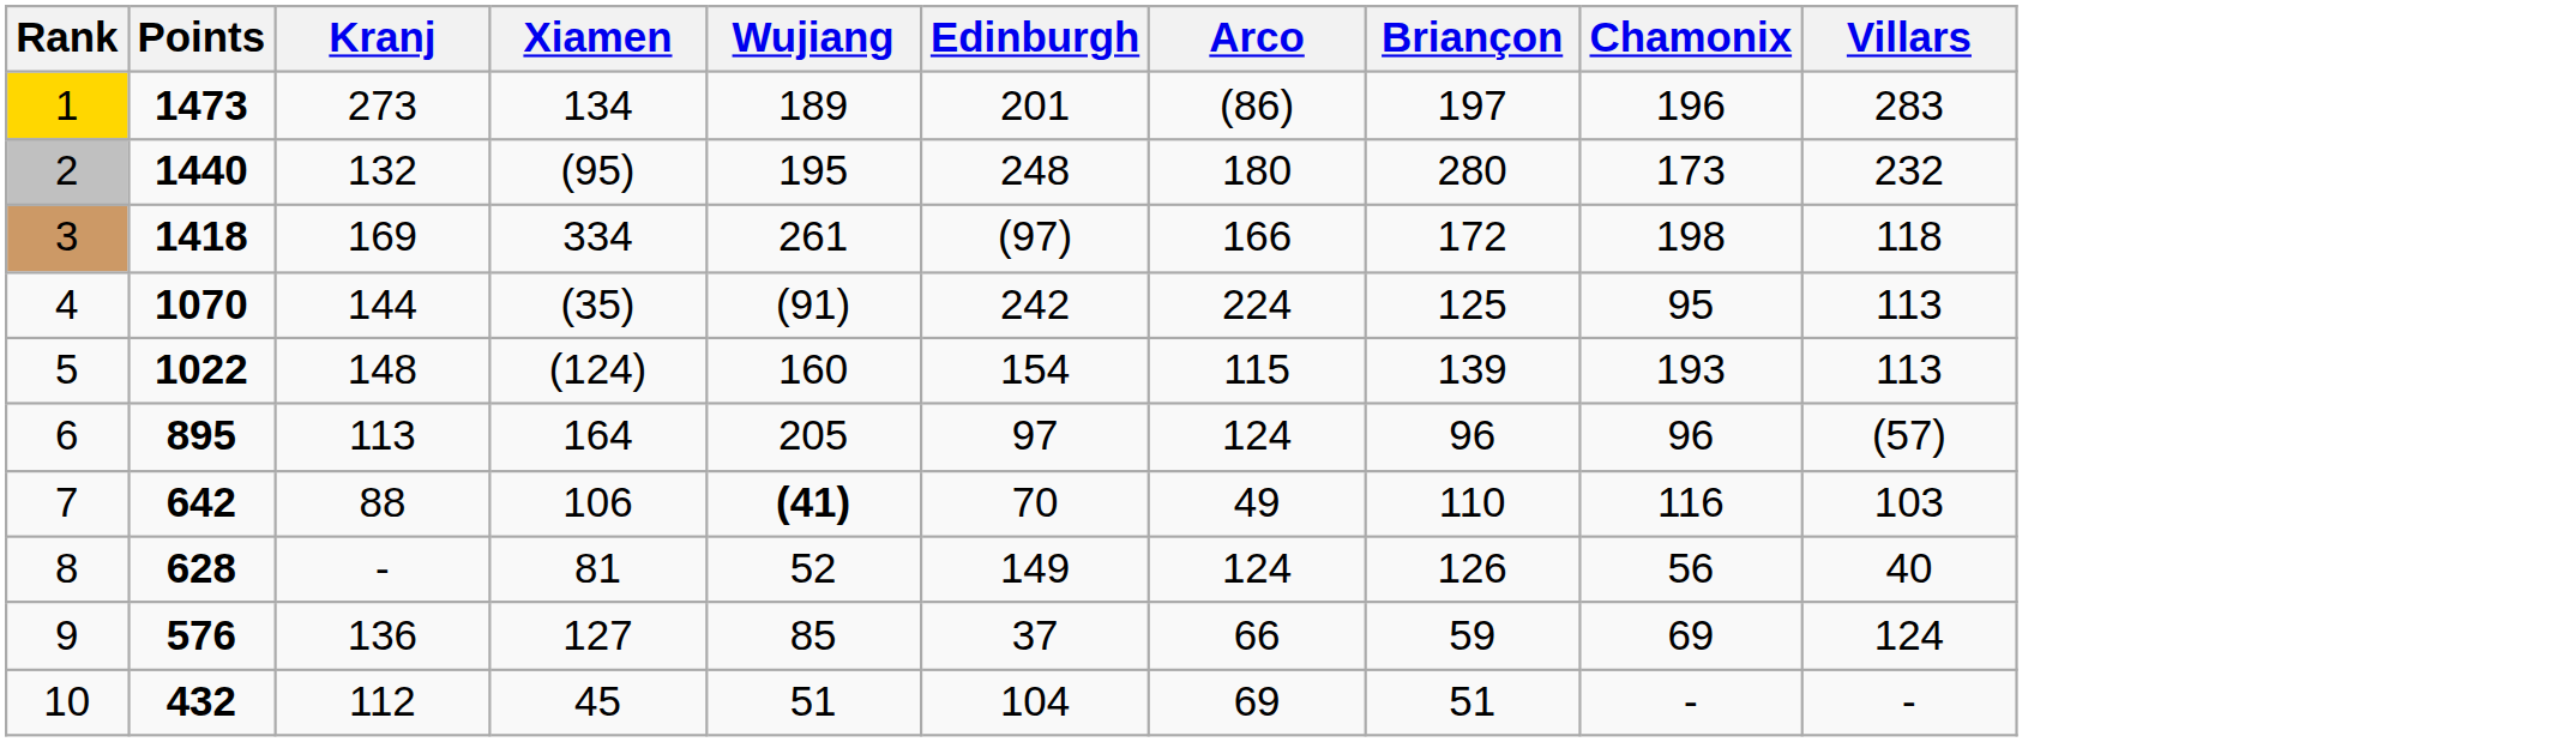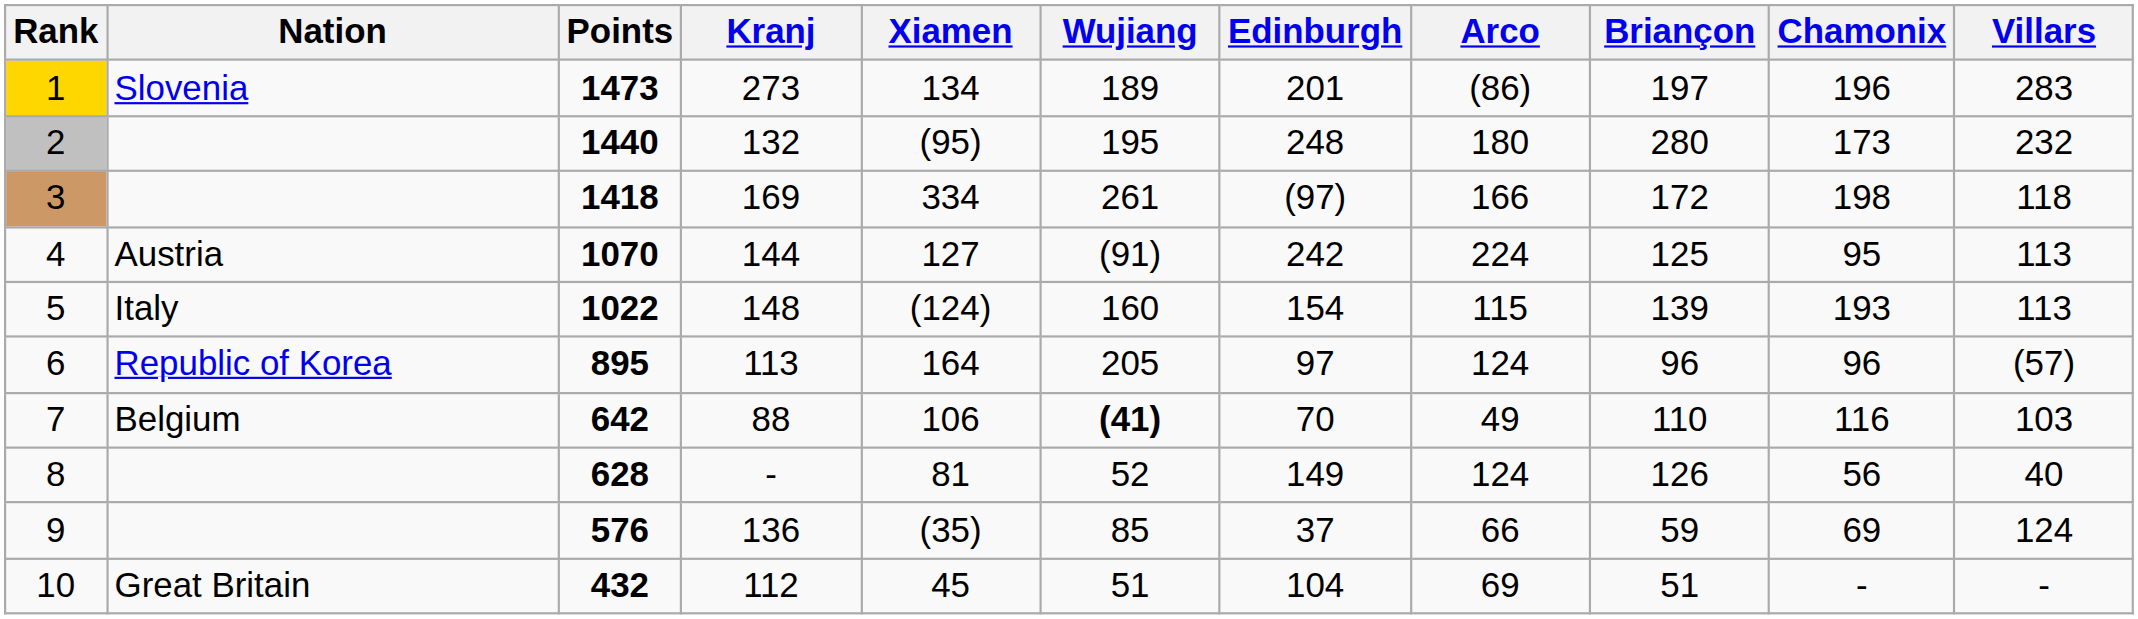+ column: Nation | Slovenia | Austria | Italy | Republic of Korea | Belgium | Great Britain
4 | Xiamen: (35) -> 127
9 | Xiamen: 127 -> (35)
